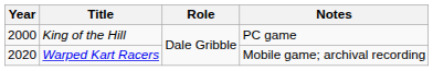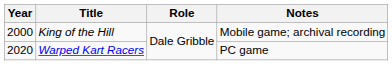King of the Hill | Notes: PC game -> Mobile game; archival recording
Warped Kart Racers | Notes: Mobile game; archival recording -> PC game
